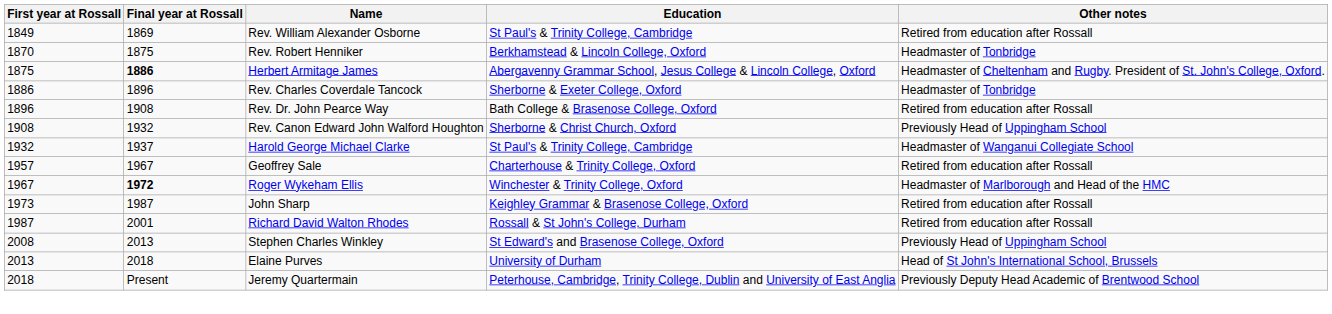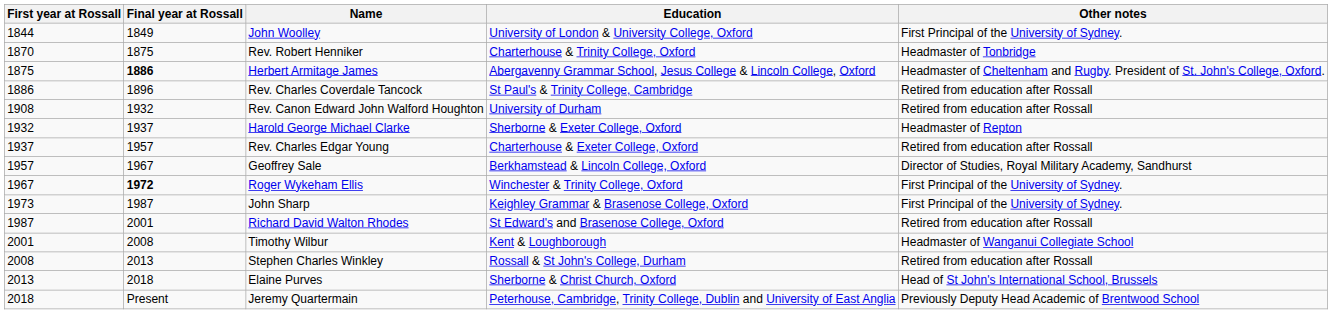+ row: 1844 | 1849 | John Woolley | University of London & University College, Oxford | First Principal of the University of Sydney.
- row: 1849 | 1869 | Rev. William Alexander Osborne | St Paul's & Trinity College, Cambridge | Retired from education after Rossall
Rev. Robert Henniker | Education: Berkhamstead & Lincoln College, Oxford -> Charterhouse & Trinity College, Oxford
Rev. Charles Coverdale Tancock | Education: Sherborne & Exeter College, Oxford -> St Paul's & Trinity College, Cambridge
Rev. Charles Coverdale Tancock | Other notes: Headmaster of Tonbridge -> Retired from education after Rossall
- row: 1896 | 1908 | Rev. Dr. John Pearce Way | Bath College & Brasenose College, Oxford | Retired from education after Rossall
Rev. Canon Edward John Walford Houghton | Education: Sherborne & Christ Church, Oxford -> University of Durham
Rev. Canon Edward John Walford Houghton | Other notes: Previously Head of Uppingham School -> Retired from education after Rossall
Harold George Michael Clarke | Education: St Paul's & Trinity College, Cambridge -> Sherborne & Exeter College, Oxford
Harold George Michael Clarke | Other notes: Headmaster of Wanganui Collegiate School -> Headmaster of Repton
+ row: 1937 | 1957 | Rev. Charles Edgar Young | Charterhouse & Exeter College, Oxford | Retired from education after Rossall
Geoffrey Sale | Education: Charterhouse & Trinity College, Oxford -> Berkhamstead & Lincoln College, Oxford
Geoffrey Sale | Other notes: Retired from education after Rossall -> Director of Studies, Royal Military Academy, Sandhurst
Roger Wykeham Ellis | Other notes: Headmaster of Marlborough and Head of the HMC -> First Principal of the University of Sydney.
John Sharp | Other notes: Retired from education after Rossall -> First Principal of the University of Sydney.
Richard David Walton Rhodes | Education: Rossall & St John's College, Durham -> St Edward's and Brasenose College, Oxford
+ row: 2001 | 2008 | Timothy Wilbur | Kent & Loughborough | Headmaster of Wanganui Collegiate School
Stephen Charles Winkley | Education: St Edward's and Brasenose College, Oxford -> Rossall & St John's College, Durham
Stephen Charles Winkley | Other notes: Previously Head of Uppingham School -> Retired from education after Rossall
Elaine Purves | Education: University of Durham -> Sherborne & Christ Church, Oxford
